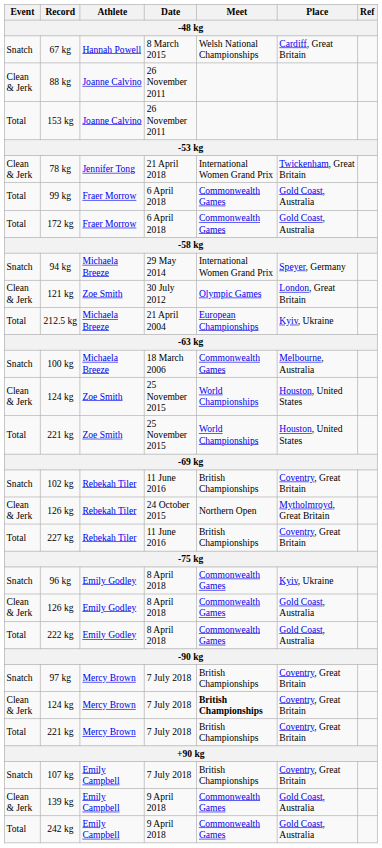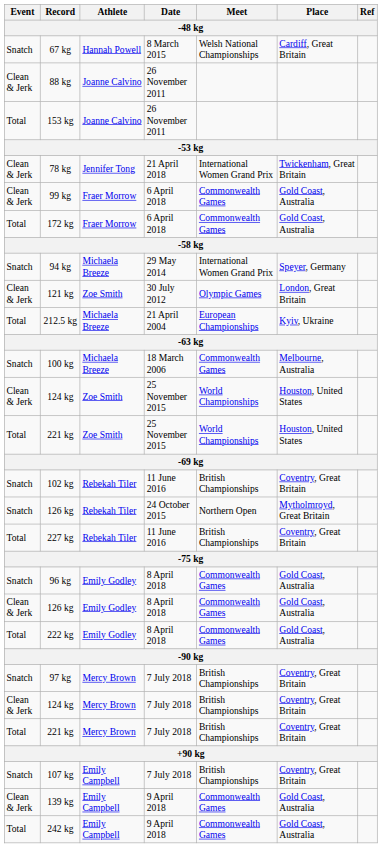99 kg | Event: Total -> Clean & Jerk
126 kg / 24 October 2015 | Event: Clean & Jerk -> Snatch
96 kg | Place: Kyiv, Ukraine -> Gold Coast, Australia
124 kg / 7 July 2018 | Meet: bold -> normal
